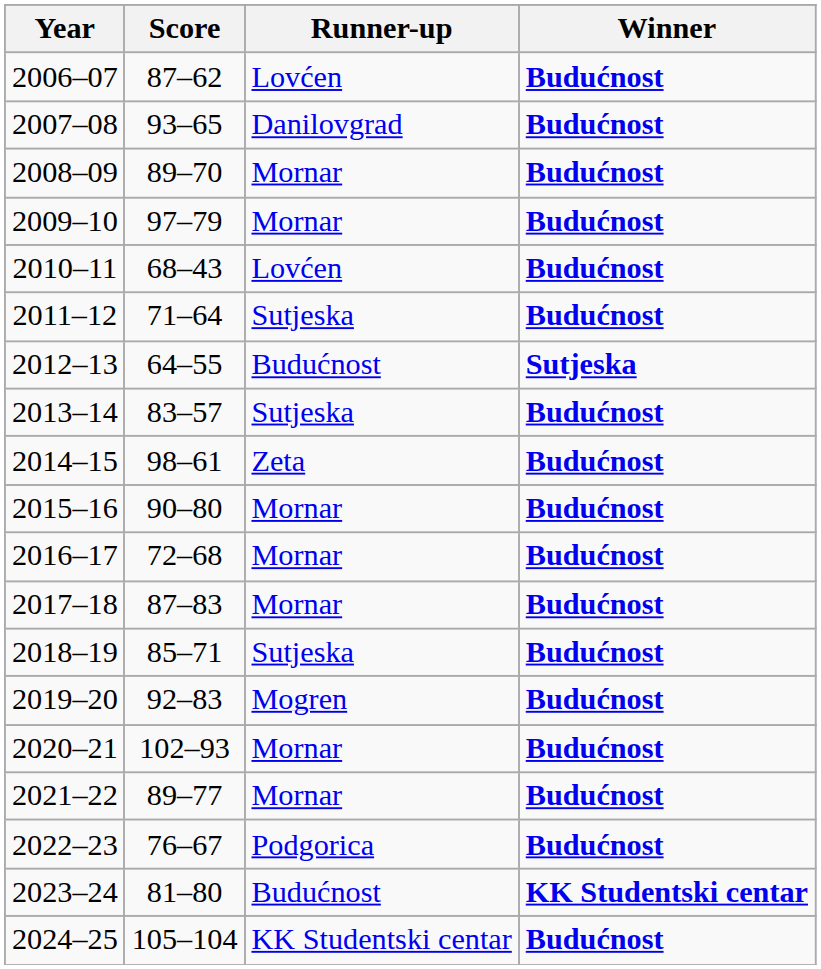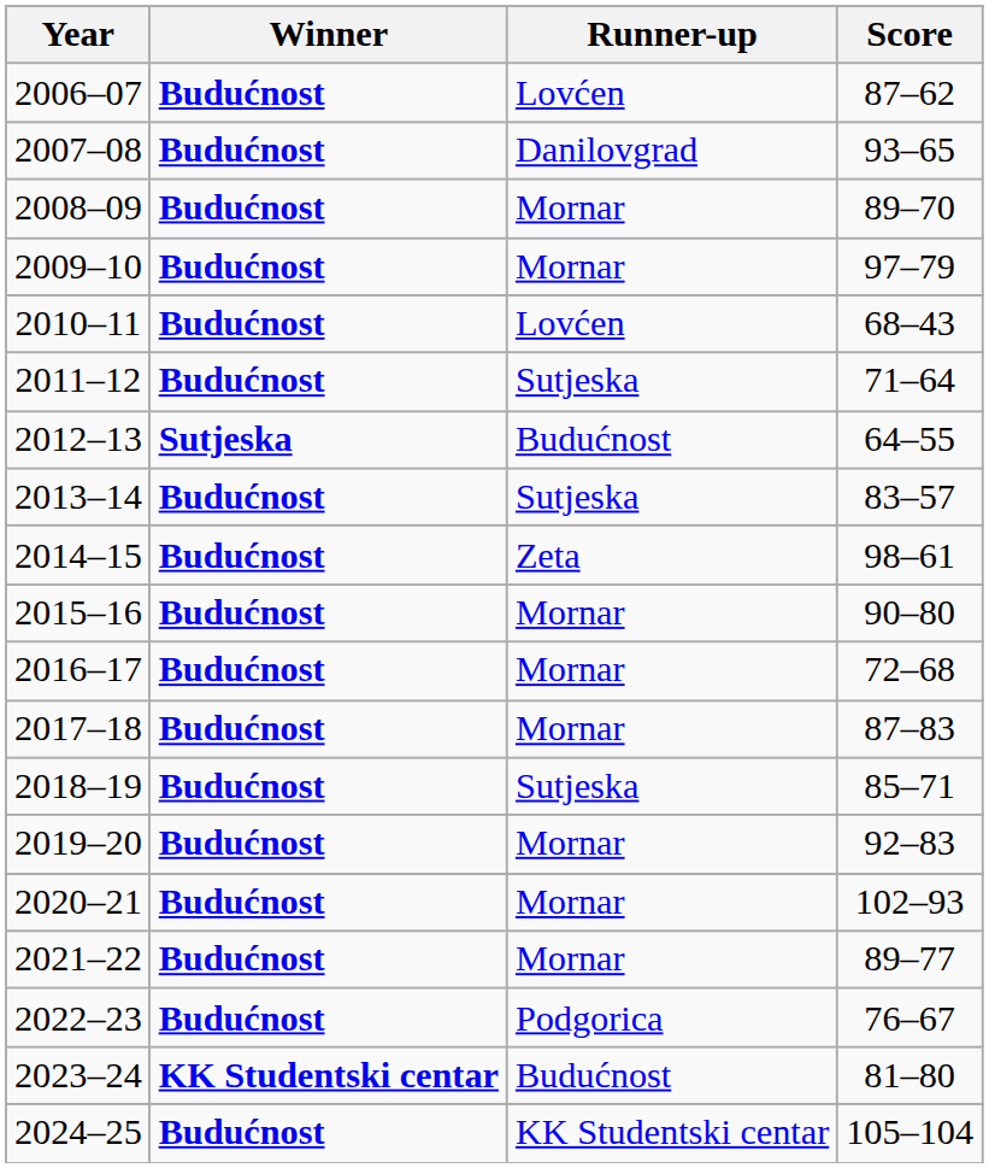columns swapped: Winner <-> Score
2019–20 | Runner-up: Mogren -> Mornar
